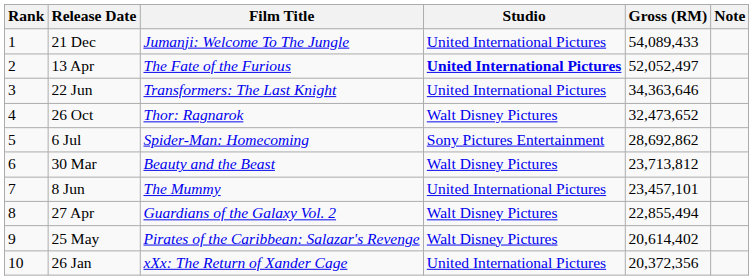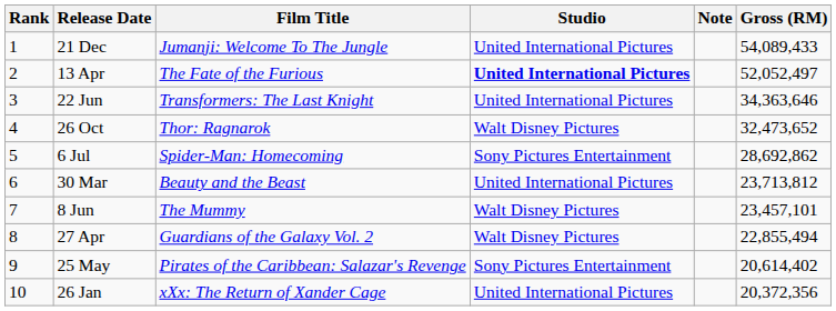columns swapped: Gross (RM) <-> Note
30 Mar | Studio: Walt Disney Pictures -> United International Pictures
8 Jun | Studio: United International Pictures -> Walt Disney Pictures
25 May | Studio: Walt Disney Pictures -> Sony Pictures Entertainment
